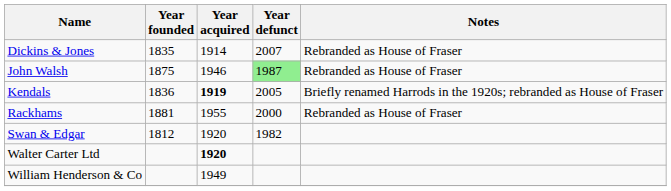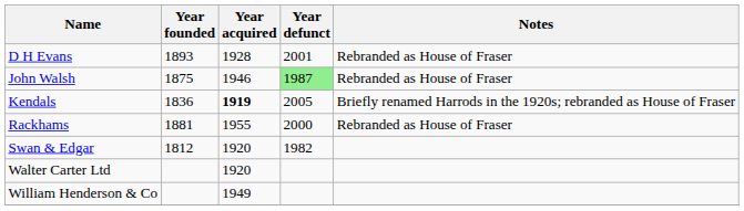+ row: D H Evans | 1893 | 1928 | 2001 | Rebranded as House of Fraser
- row: Dickins & Jones | 1835 | 1914 | 2007 | Rebranded as House of Fraser
Walter Carter Ltd | Year acquired: bold -> normal
